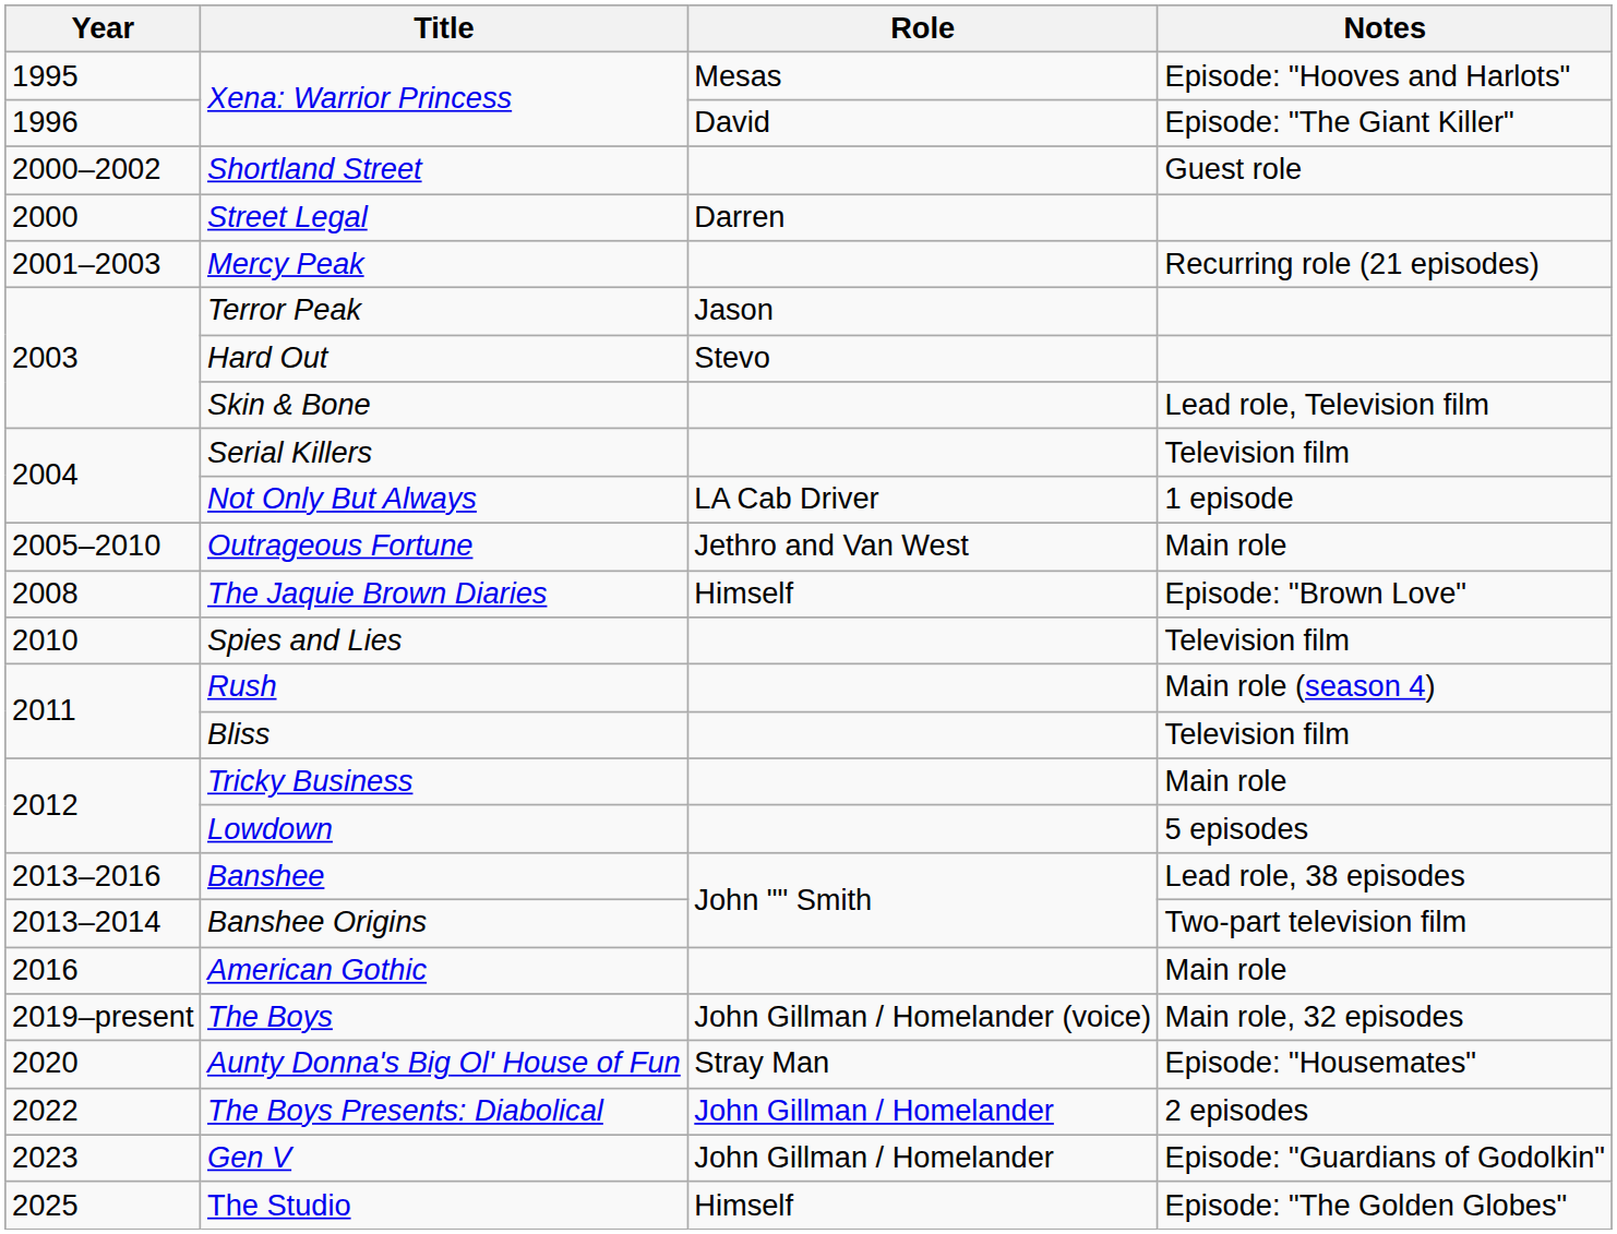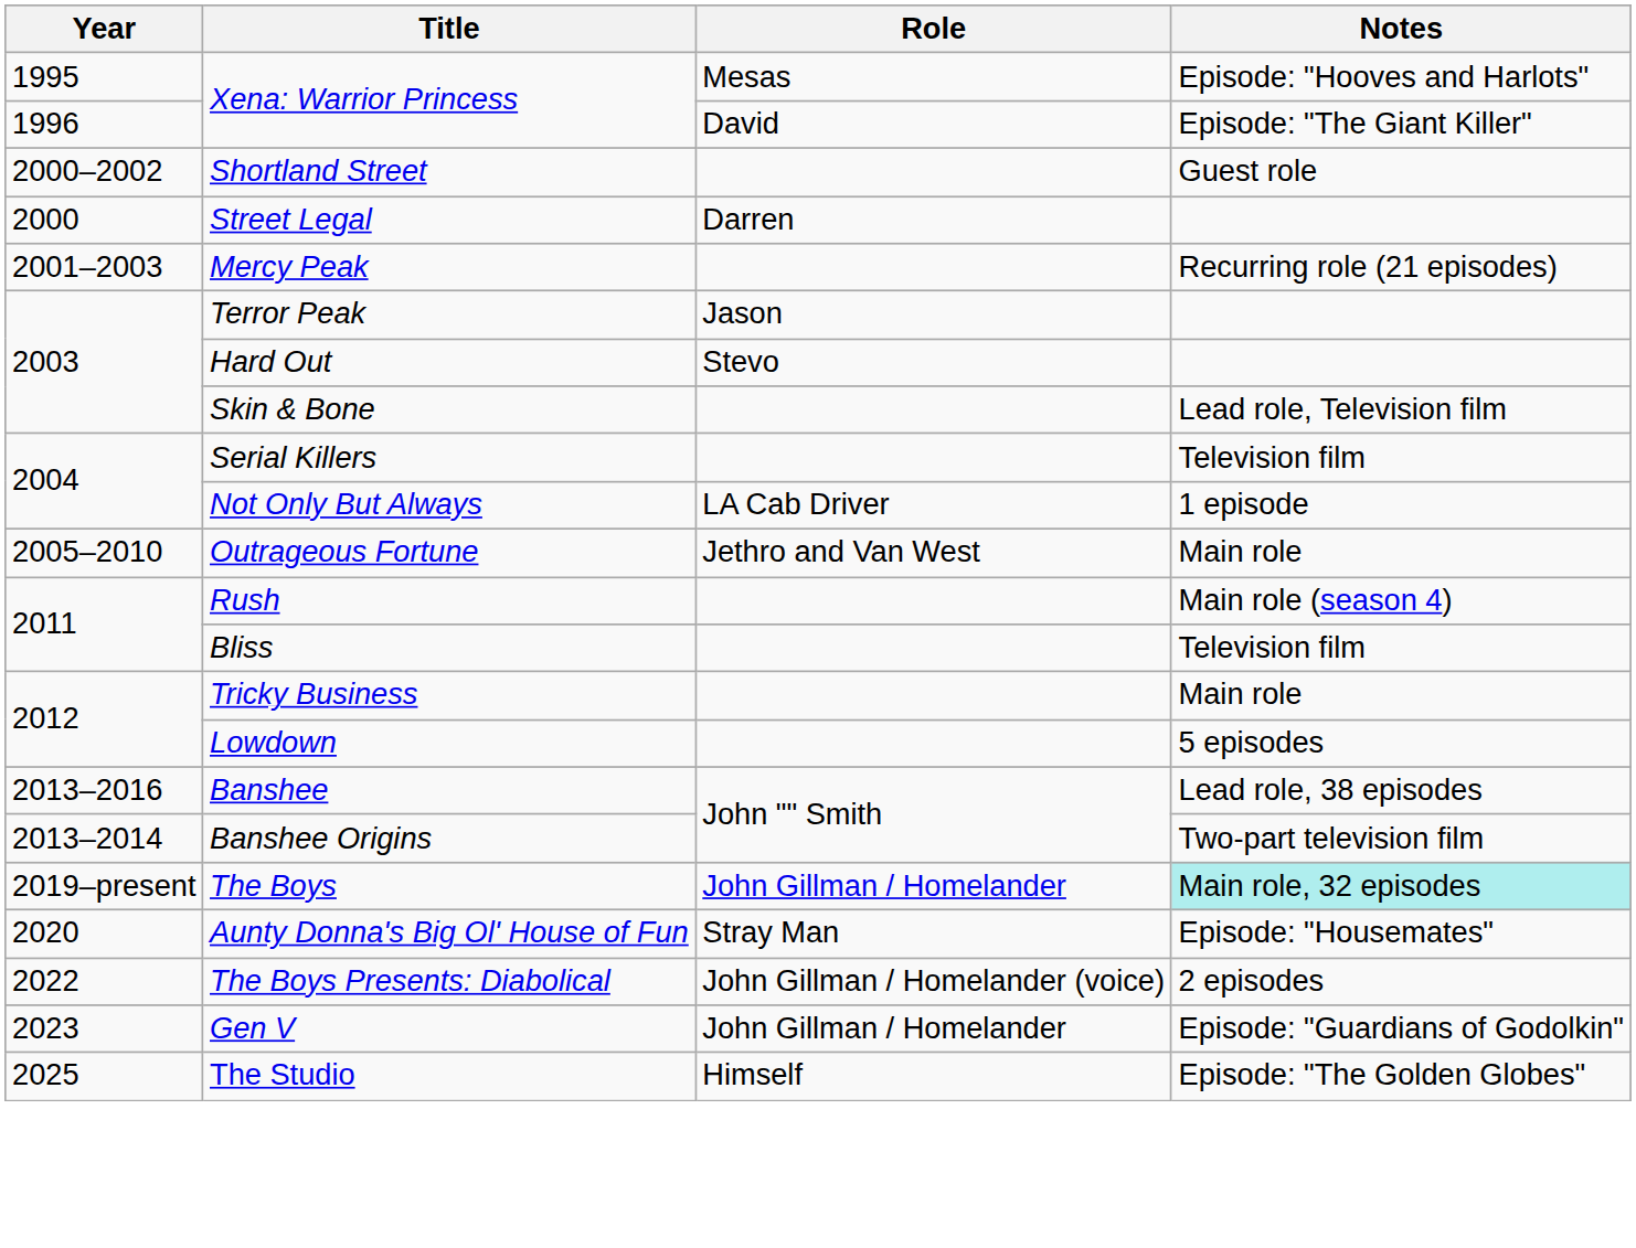- row: 2008 | The Jaquie Brown Diaries | Himself | Episode: "Brown Love"
- row: 2010 | Spies and Lies | Television film
- row: 2016 | American Gothic | Main role
The Boys | Role: John Gillman / Homelander (voice) -> John Gillman / Homelander
The Boys | Notes: no background -> paleturquoise background
The Boys Presents: Diabolical | Role: John Gillman / Homelander -> John Gillman / Homelander (voice)
